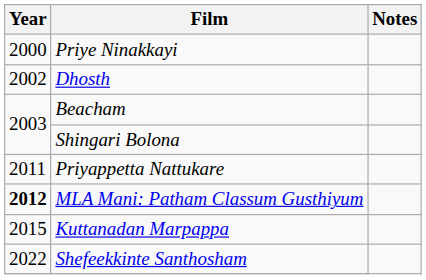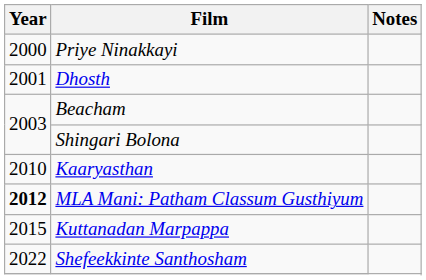Dhosth | Year: 2002 -> 2001
+ row: 2010 | Kaaryasthan
- row: 2011 | Priyappetta Nattukare
